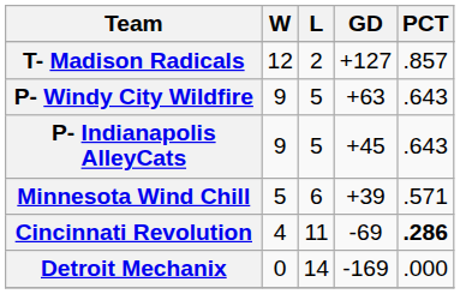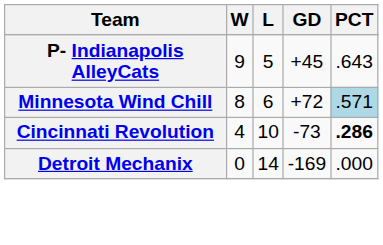- row: T- Madison Radicals | 12 | 2 | +127 | .857
- row: P- Windy City Wildfire | 9 | 5 | +63 | .643
Minnesota Wind Chill | W: 5 -> 8
Minnesota Wind Chill | GD: +39 -> +72
Minnesota Wind Chill | PCT: no background -> lightblue background
Cincinnati Revolution | L: 11 -> 10
Cincinnati Revolution | GD: -69 -> -73
